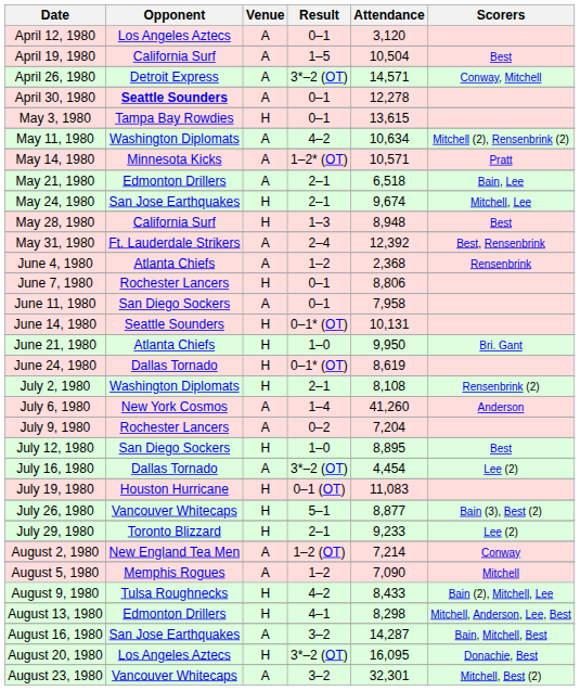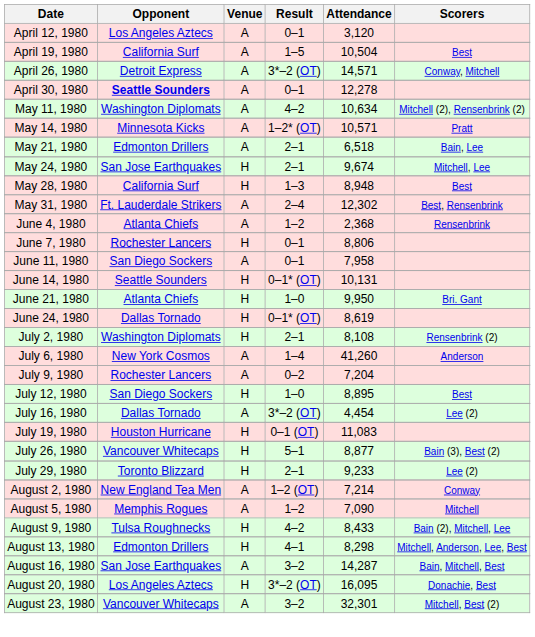- row: May 3, 1980 | Tampa Bay Rowdies | H | 0–1 | 13,615
May 31, 1980 | Attendance: 12,392 -> 12,302
